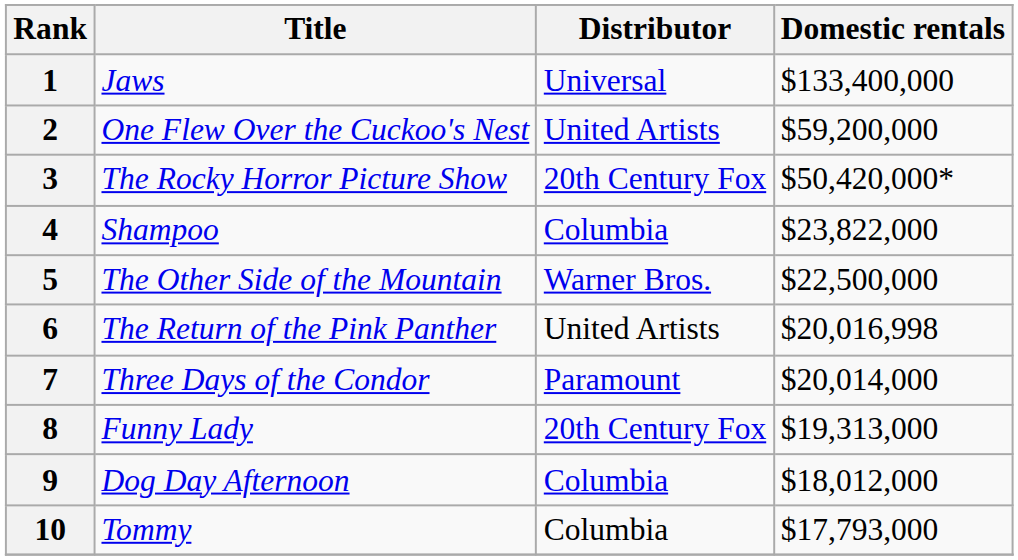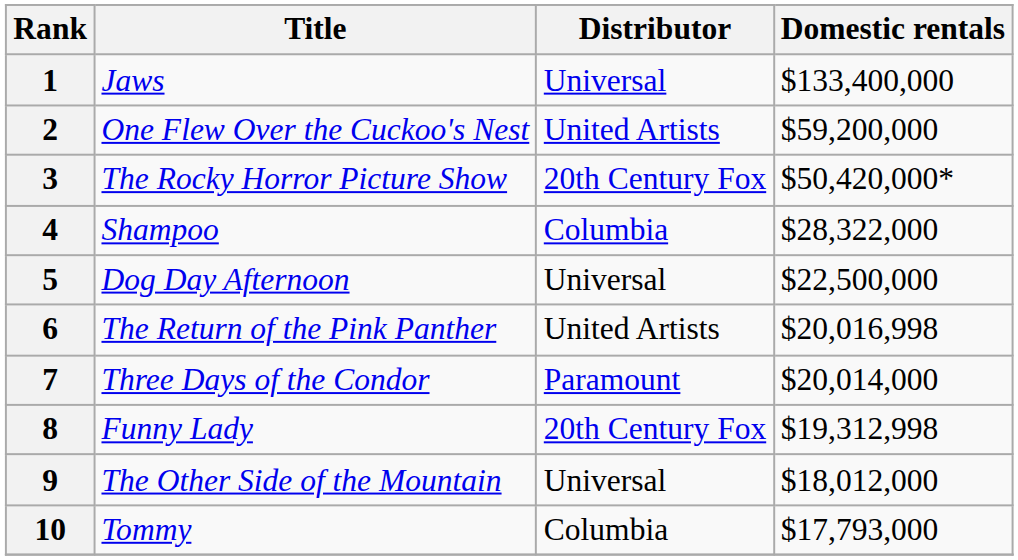4 | Domestic rentals: $23,822,000 -> $28,322,000
5 | Title: The Other Side of the Mountain -> Dog Day Afternoon
5 | Distributor: Warner Bros. -> Universal
8 | Domestic rentals: $19,313,000 -> $19,312,998
9 | Title: Dog Day Afternoon -> The Other Side of the Mountain
9 | Distributor: Columbia -> Universal
